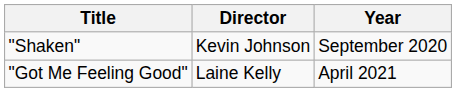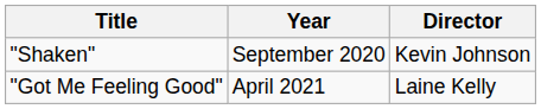columns swapped: Year <-> Director
